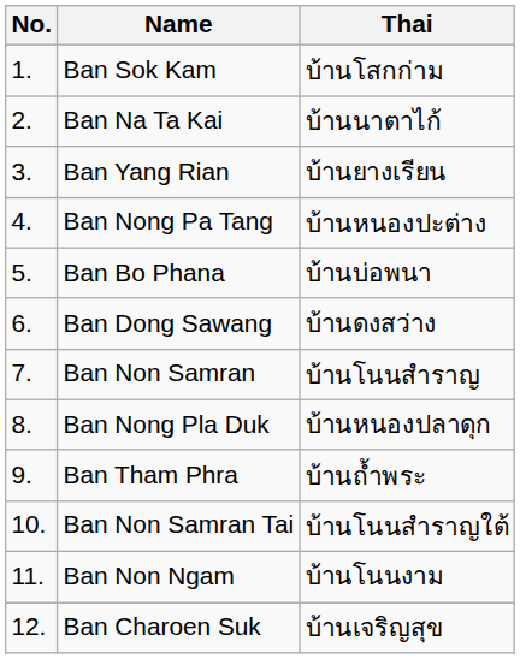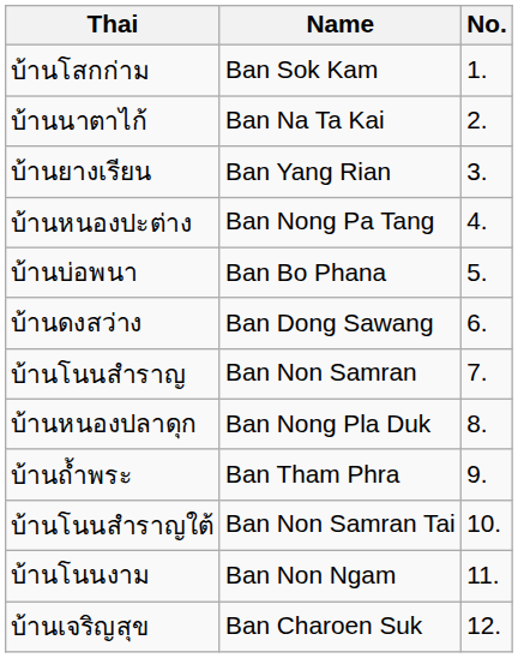columns swapped: No. <-> Thai
